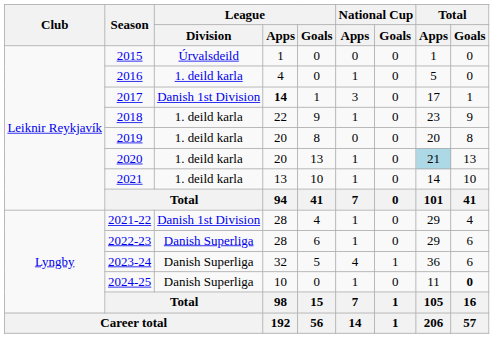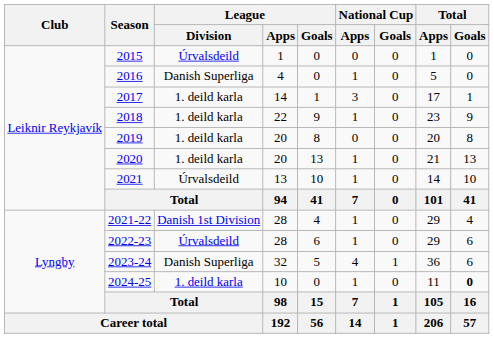2016 | League / Division: 1. deild karla -> Danish Superliga
2017 | League / Division: Danish 1st Division -> 1. deild karla
2017 | League / Apps: bold -> normal
2020 | Total / Apps: lightblue background -> no background
2021 | League / Division: 1. deild karla -> Úrvalsdeild
2022-23 | League / Division: Danish Superliga -> Úrvalsdeild
2024-25 | League / Division: Danish Superliga -> 1. deild karla
